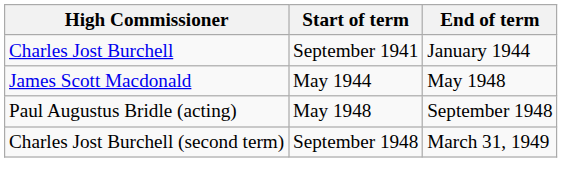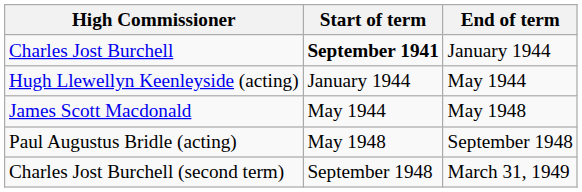Charles Jost Burchell | Start of term: normal -> bold
+ row: Hugh Llewellyn Keenleyside (acting) | January 1944 | May 1944
